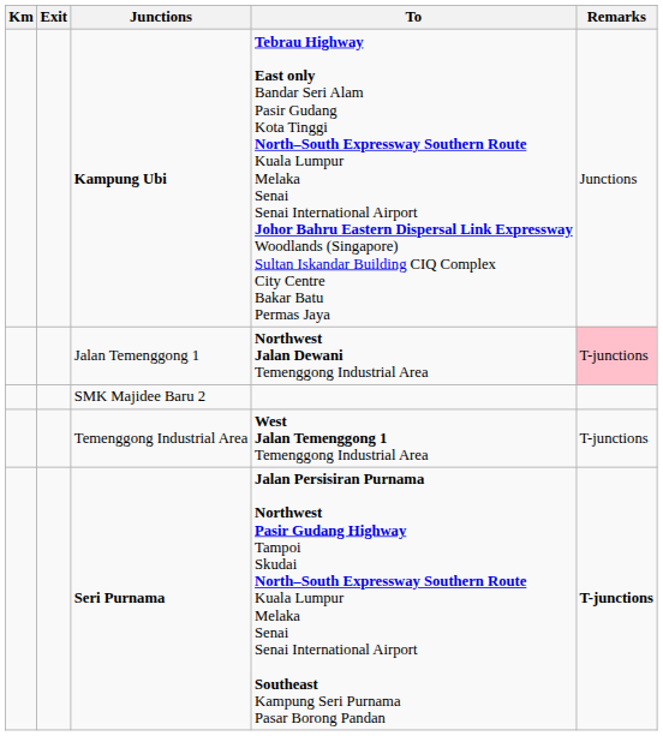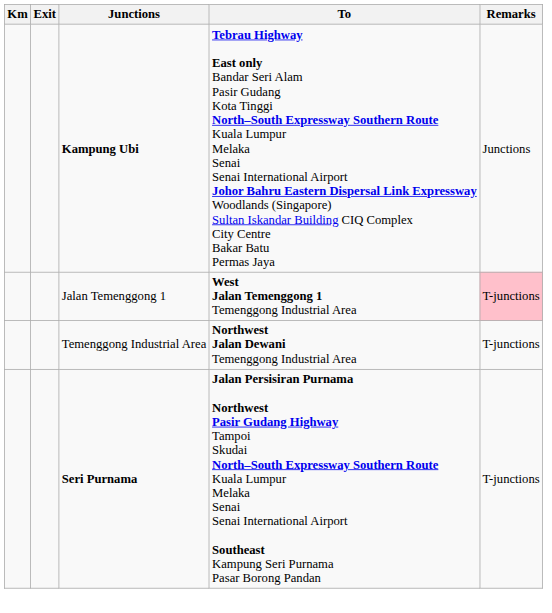Jalan Temenggong 1 | To: Northwest Jalan Dewani Temenggong Industrial Area -> West Jalan Temenggong 1 Temenggong Industrial Area
- row: SMK Majidee Baru 2
Temenggong Industrial Area | To: West Jalan Temenggong 1 Temenggong Industrial Area -> Northwest Jalan Dewani Temenggong Industrial Area
Seri Purnama | Remarks: bold -> normal
